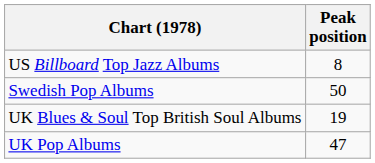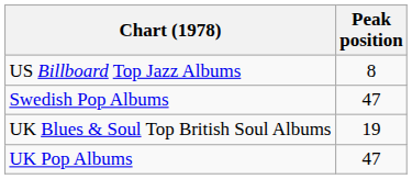Swedish Pop Albums | Peak position: 50 -> 47
